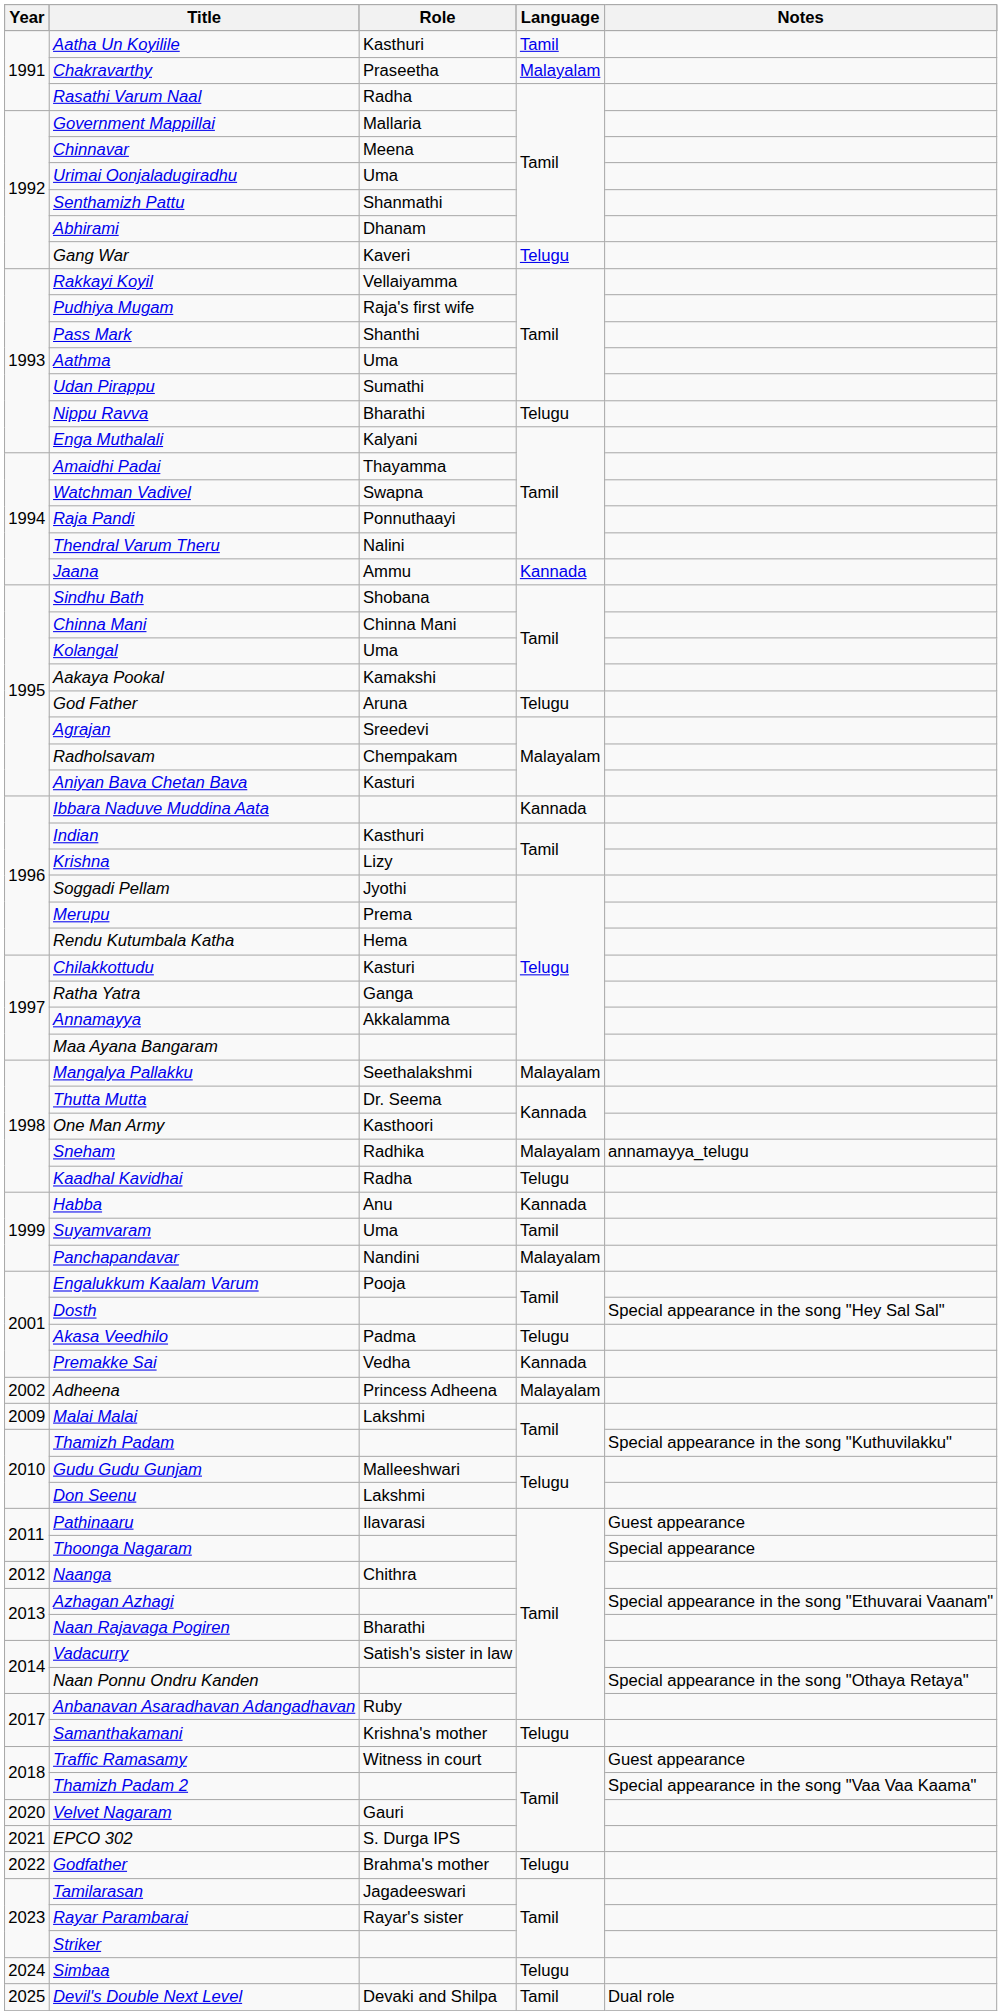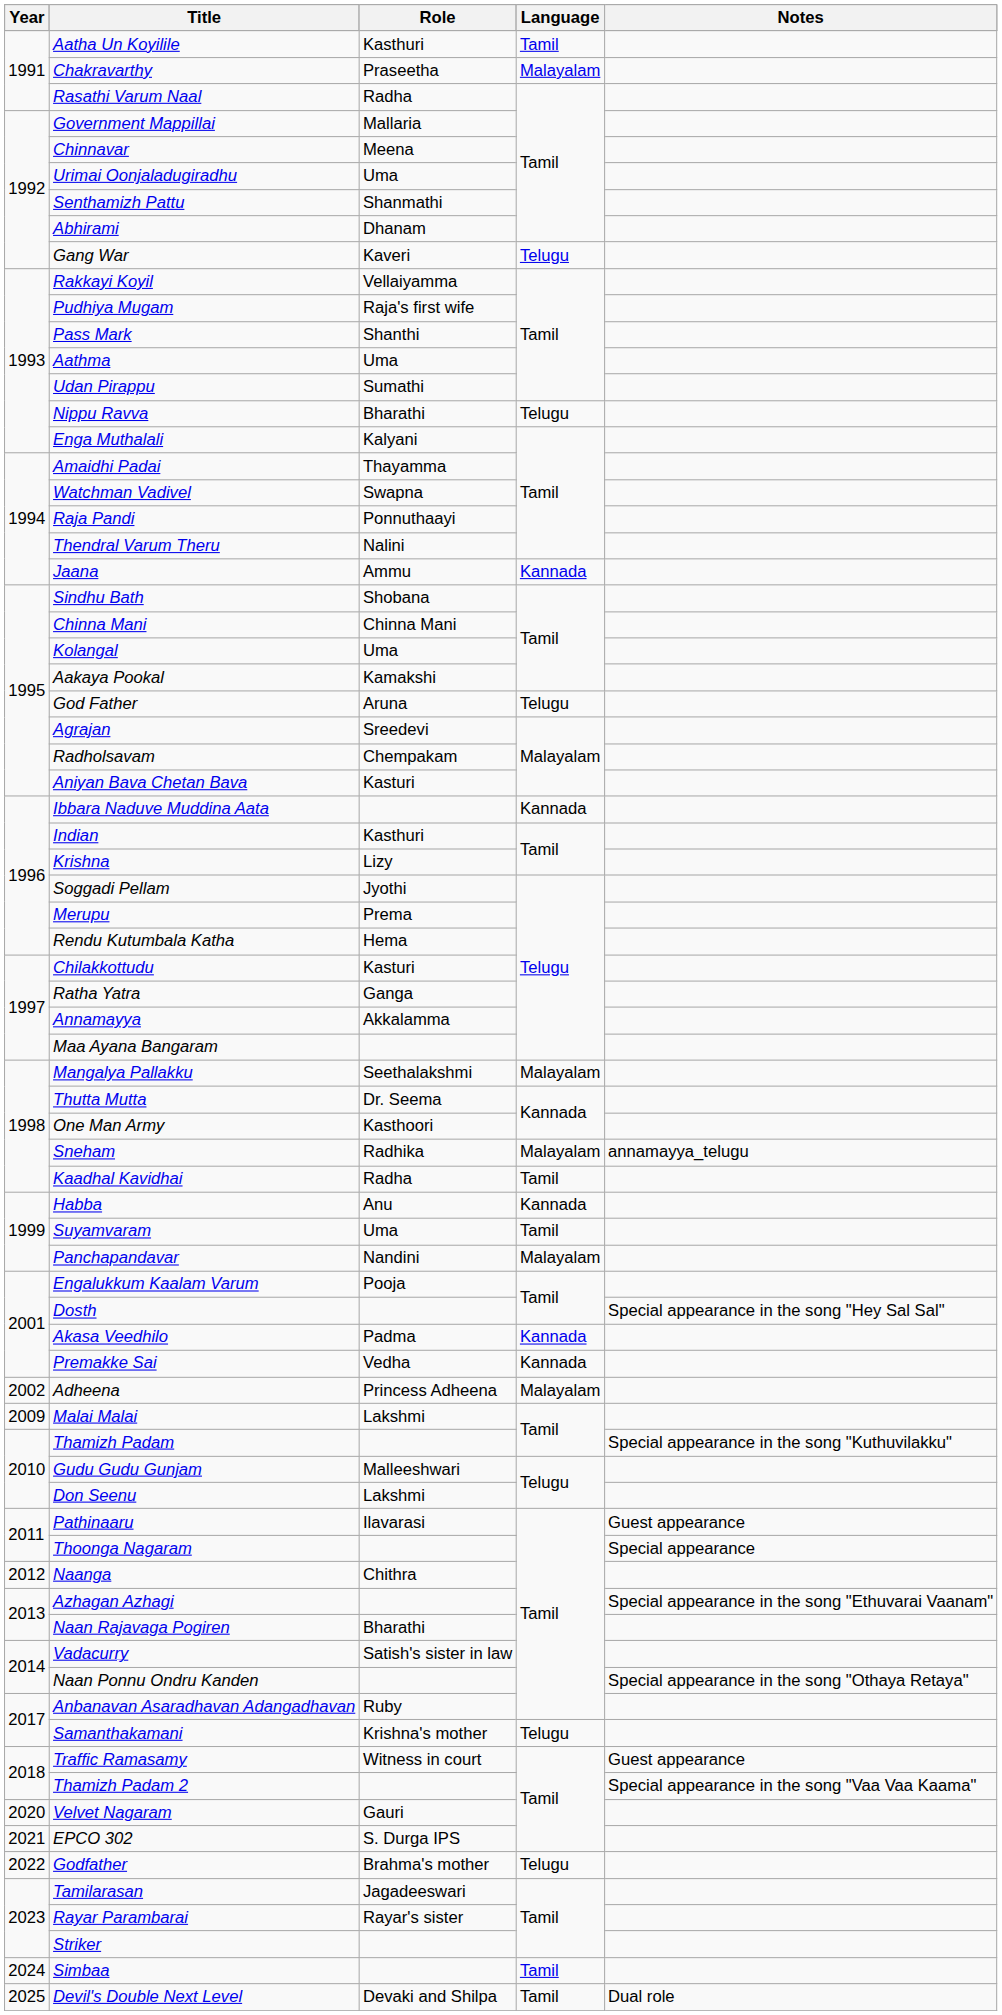Kaadhal Kavidhai | Language: Telugu -> Tamil
Akasa Veedhilo | Language: Telugu -> Kannada
Simbaa | Language: Telugu -> Tamil
